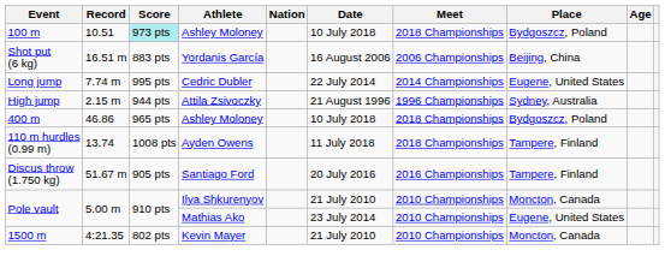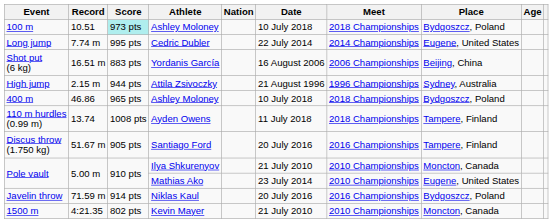rows swapped: Long jump <-> Shot put (6 kg)
+ row: Javelin throw | 71.59 m | 914 pts | Niklas Kaul | 20 July 2016 | 2016 Championships | Bydgoszcz, Poland
